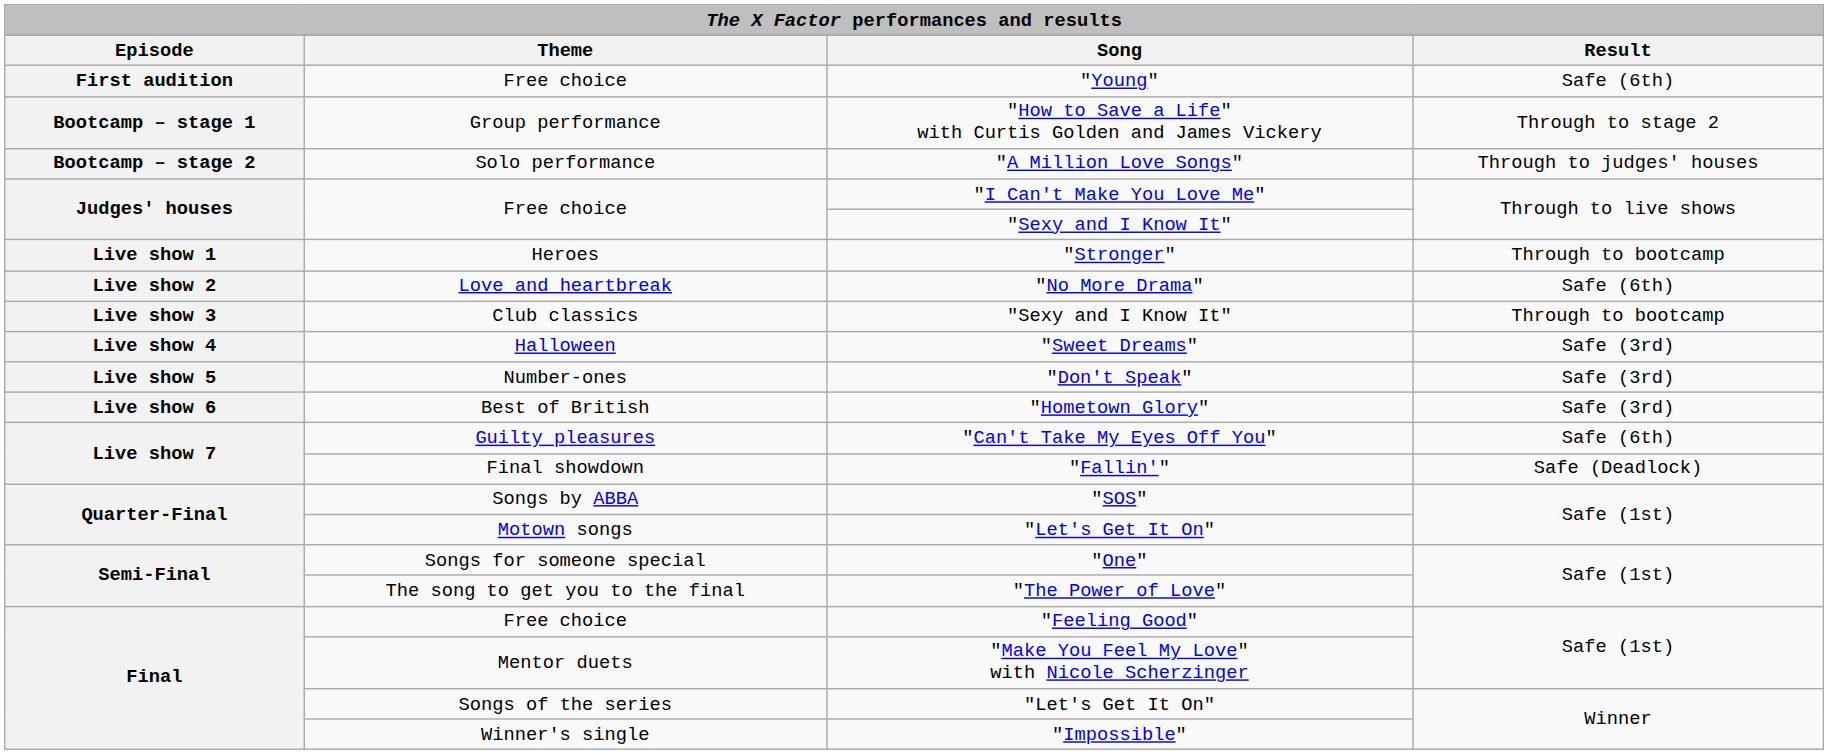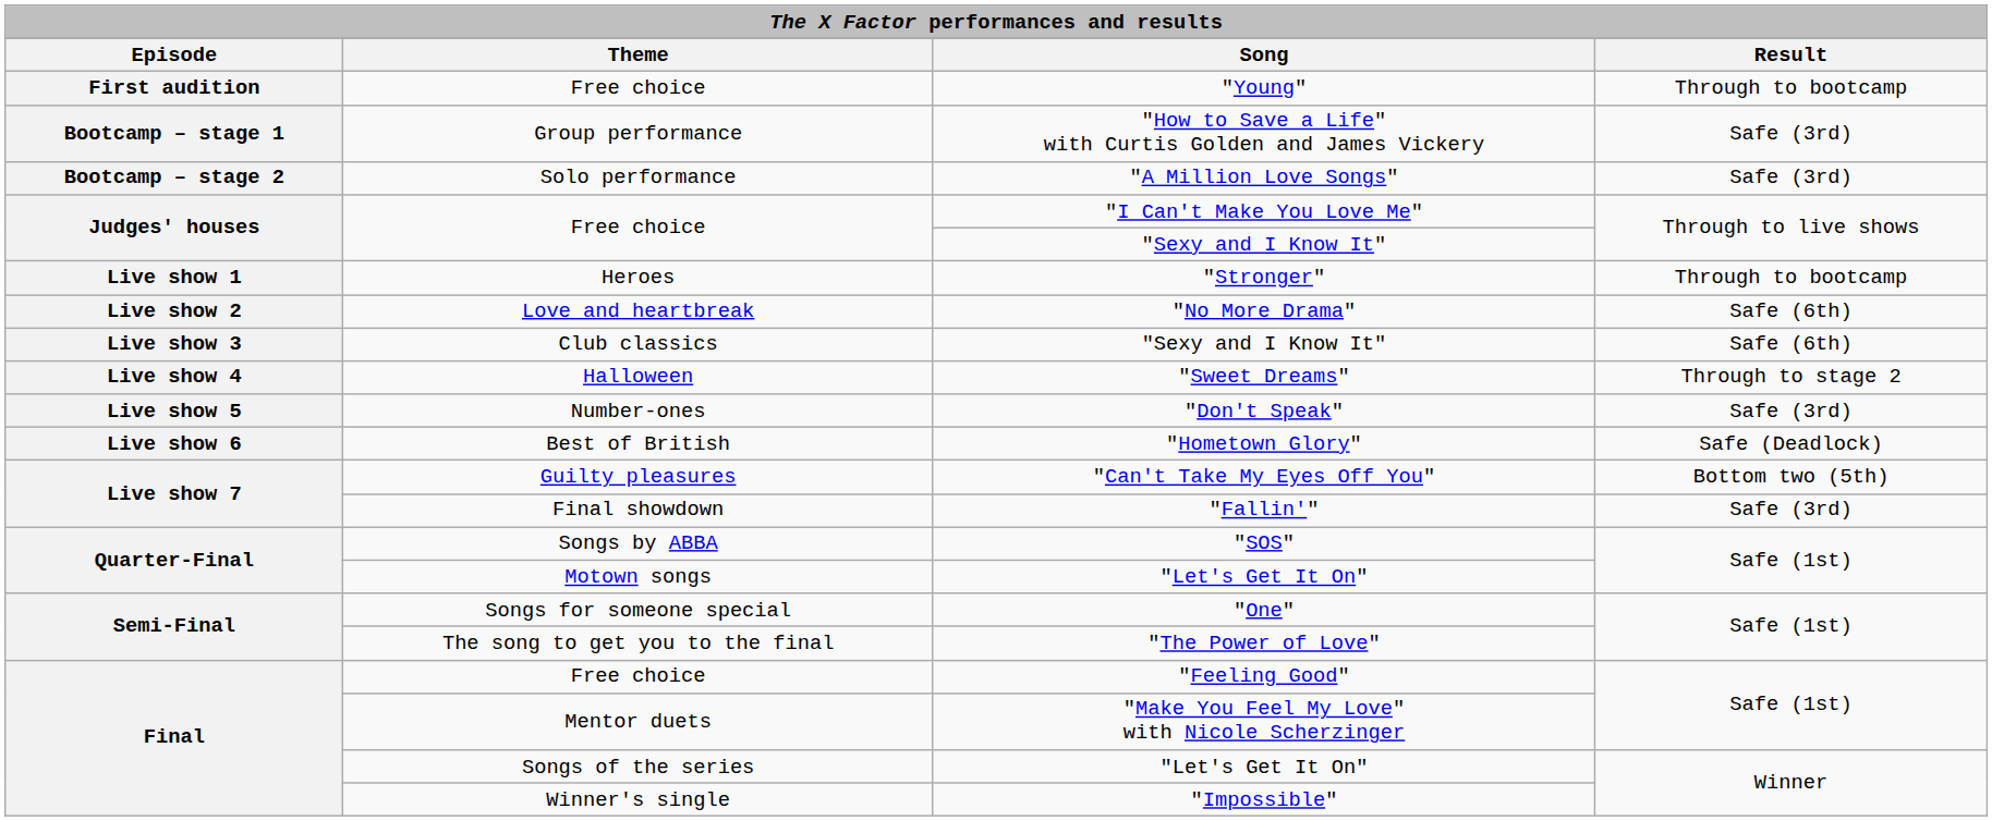"Young" | Result: Safe (6th) -> Through to bootcamp
"How to Save a Life" with Curtis Golden and James Vickery | Result: Through to stage 2 -> Safe (3rd)
"A Million Love Songs" | Result: Through to judges' houses -> Safe (3rd)
Club classics / "Sexy and I Know It" | Result: Through to bootcamp -> Safe (6th)
"Sweet Dreams" | Result: Safe (3rd) -> Through to stage 2
"Hometown Glory" | Result: Safe (3rd) -> Safe (Deadlock)
"Can't Take My Eyes Off You" | Result: Safe (6th) -> Bottom two (5th)
"Fallin'" | Result: Safe (Deadlock) -> Safe (3rd)
